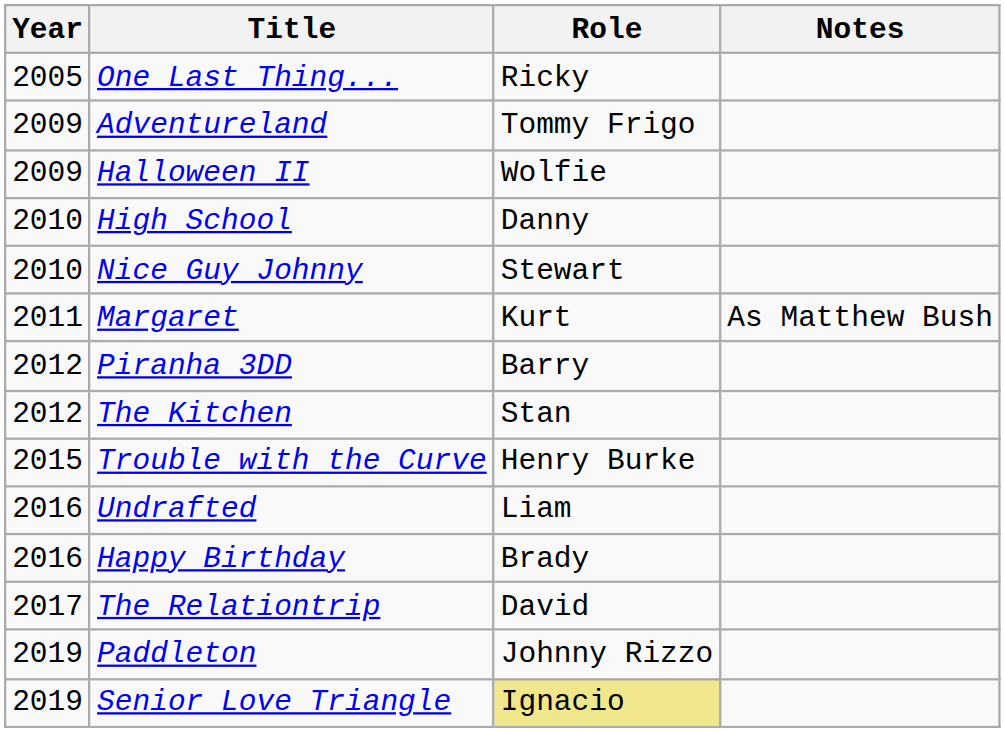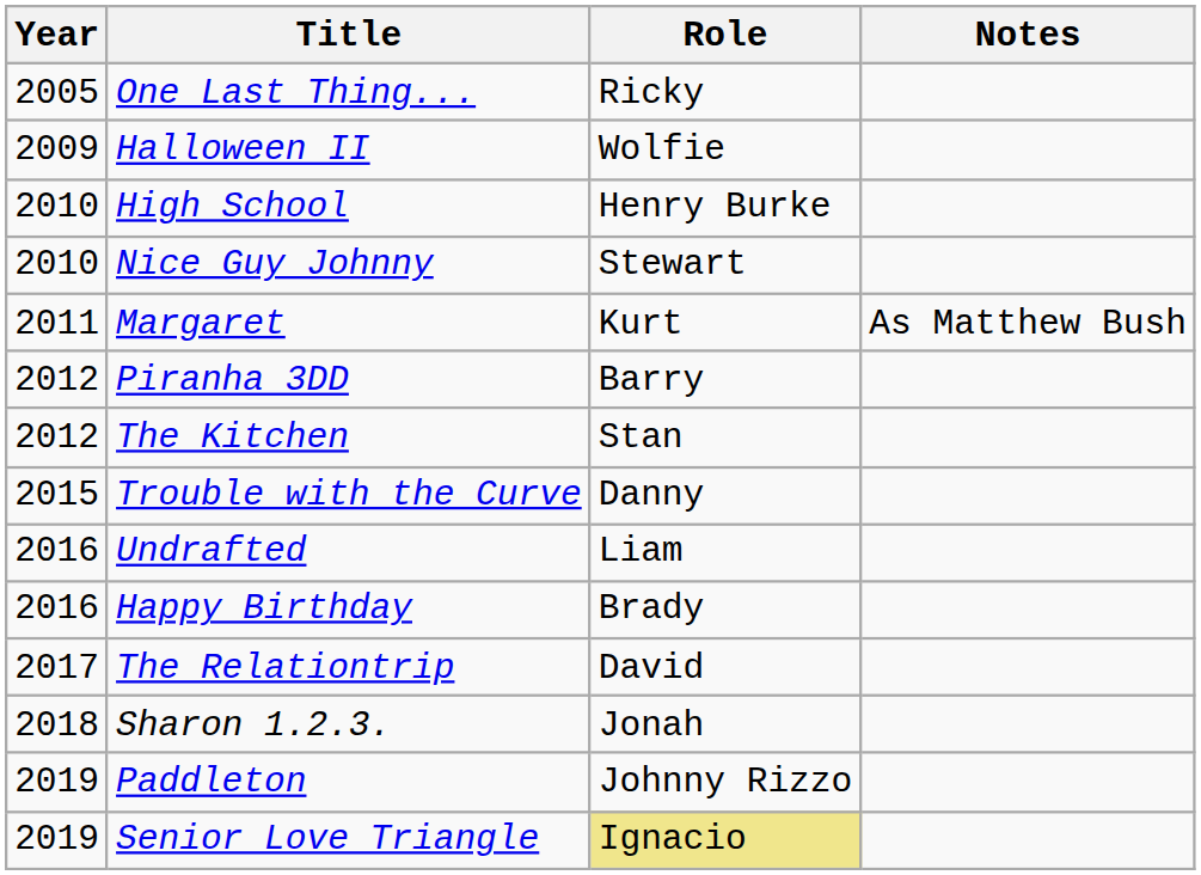- row: 2009 | Adventureland | Tommy Frigo
High School | Role: Danny -> Henry Burke
Trouble with the Curve | Role: Henry Burke -> Danny
+ row: 2018 | Sharon 1.2.3. | Jonah
